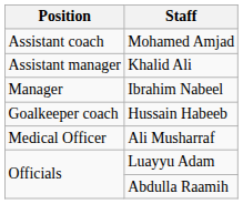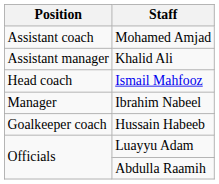+ row: Head coach | Ismail Mahfooz
- row: Medical Officer | Ali Musharraf
